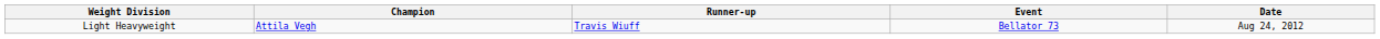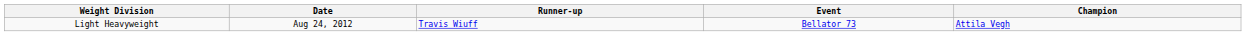columns swapped: Champion <-> Date
